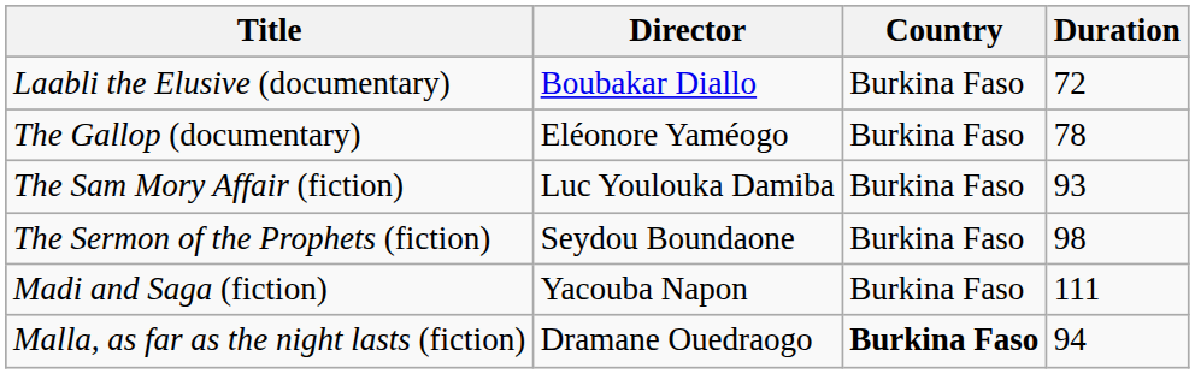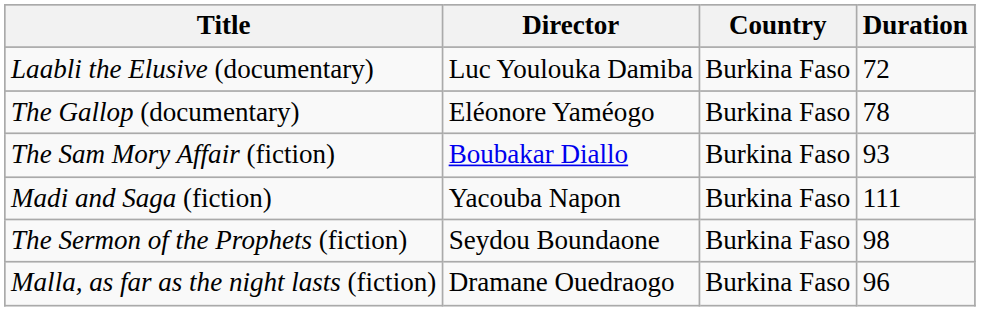Laabli the Elusive (documentary) | Director: Boubakar Diallo -> Luc Youlouka Damiba
The Sam Mory Affair (fiction) | Director: Luc Youlouka Damiba -> Boubakar Diallo
rows swapped: The Sermon of the Prophets (fiction) <-> Madi and Saga (fiction)
Malla, as far as the night lasts (fiction) | Country: bold -> normal
Malla, as far as the night lasts (fiction) | Duration: 94 -> 96
